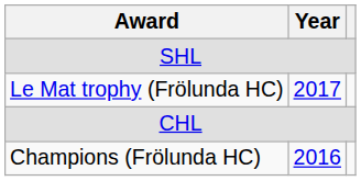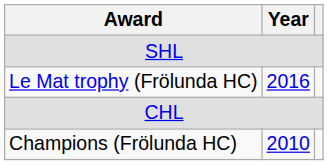Le Mat trophy (Frölunda HC) | Year: 2017 -> 2016
Champions (Frölunda HC) | Year: 2016 -> 2010
